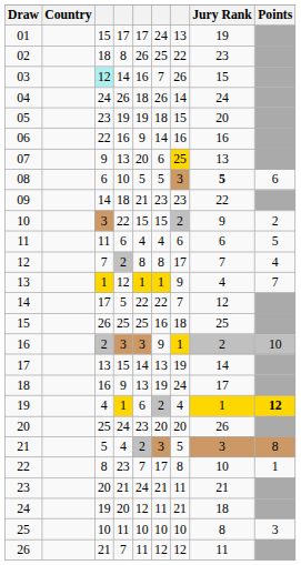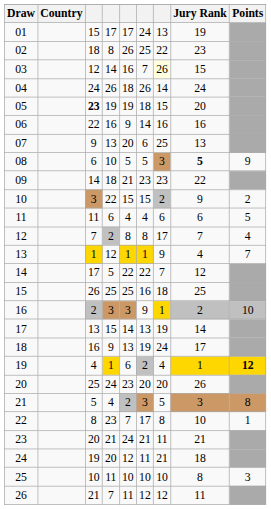03 | column 3: paleturquoise background -> no background
03 | column 7: no background -> lightyellow background
05 | column 3: normal -> bold
07 | column 7: gold background -> no background
08 | Points: 6 -> 9
